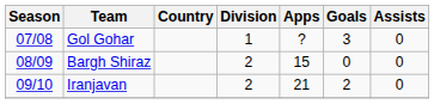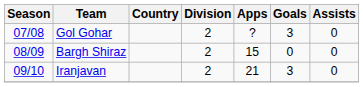Gol Gohar | Division: 1 -> 2
Iranjavan | Goals: 2 -> 3
